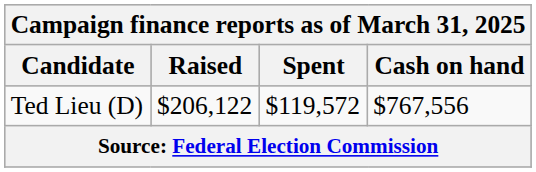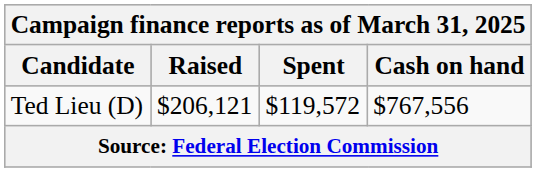Ted Lieu (D) | Raised: $206,122 -> $206,121
